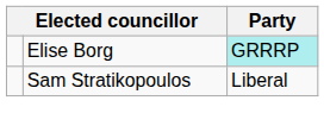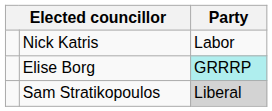+ row: Nick Katris | Labor
Sam Stratikopoulos | Party: no background -> lightgrey background
